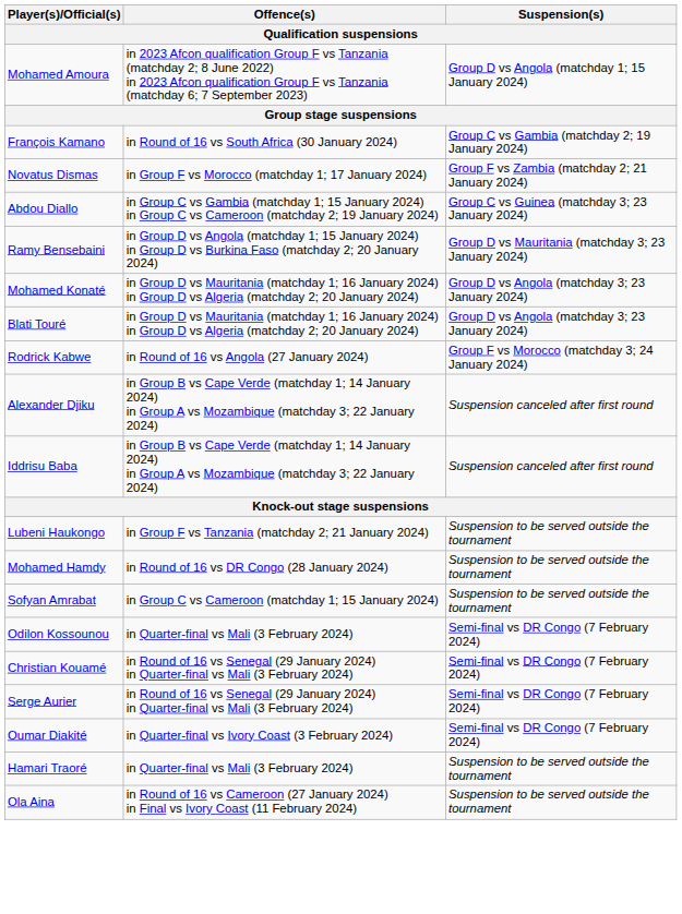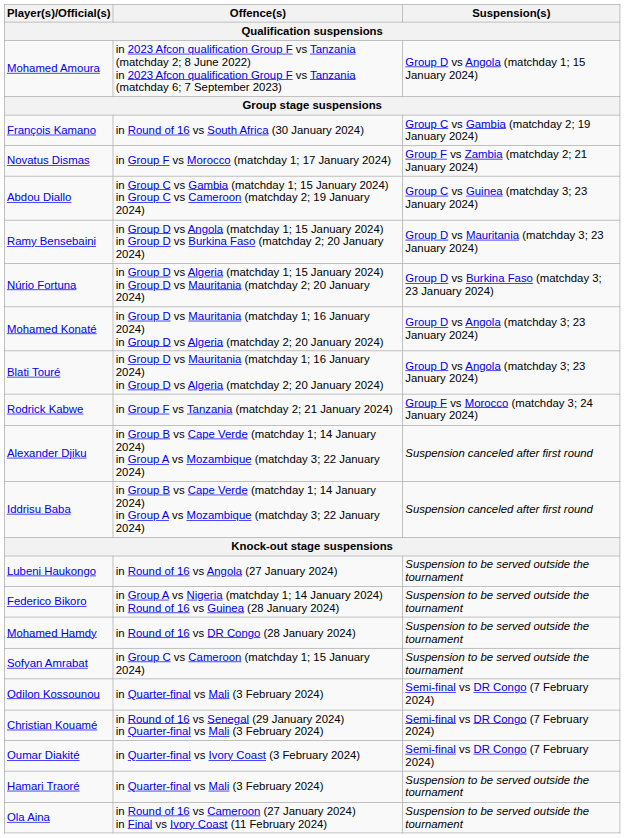+ row: Núrio Fortuna | in Group D vs Algeria (matchday 1; 15 January 2024) in Group D vs Mauritania (matchday 2; 20 January 2024) | Group D vs Burkina Faso (matchday 3; 23 January 2024)
Rodrick Kabwe | Offence(s): in Round of 16 vs Angola (27 January 2024) -> in Group F vs Tanzania (matchday 2; 21 January 2024)
Lubeni Haukongo | Offence(s): in Group F vs Tanzania (matchday 2; 21 January 2024) -> in Round of 16 vs Angola (27 January 2024)
+ row: Federico Bikoro | in Group A vs Nigeria (matchday 1; 14 January 2024) in Round of 16 vs Guinea (28 January 2024) | Suspension to be served outside the tournament
- row: Serge Aurier | in Round of 16 vs Senegal (29 January 2024) in Quarter-final vs Mali (3 February 2024) | Semi-final vs DR Congo (7 February 2024)
